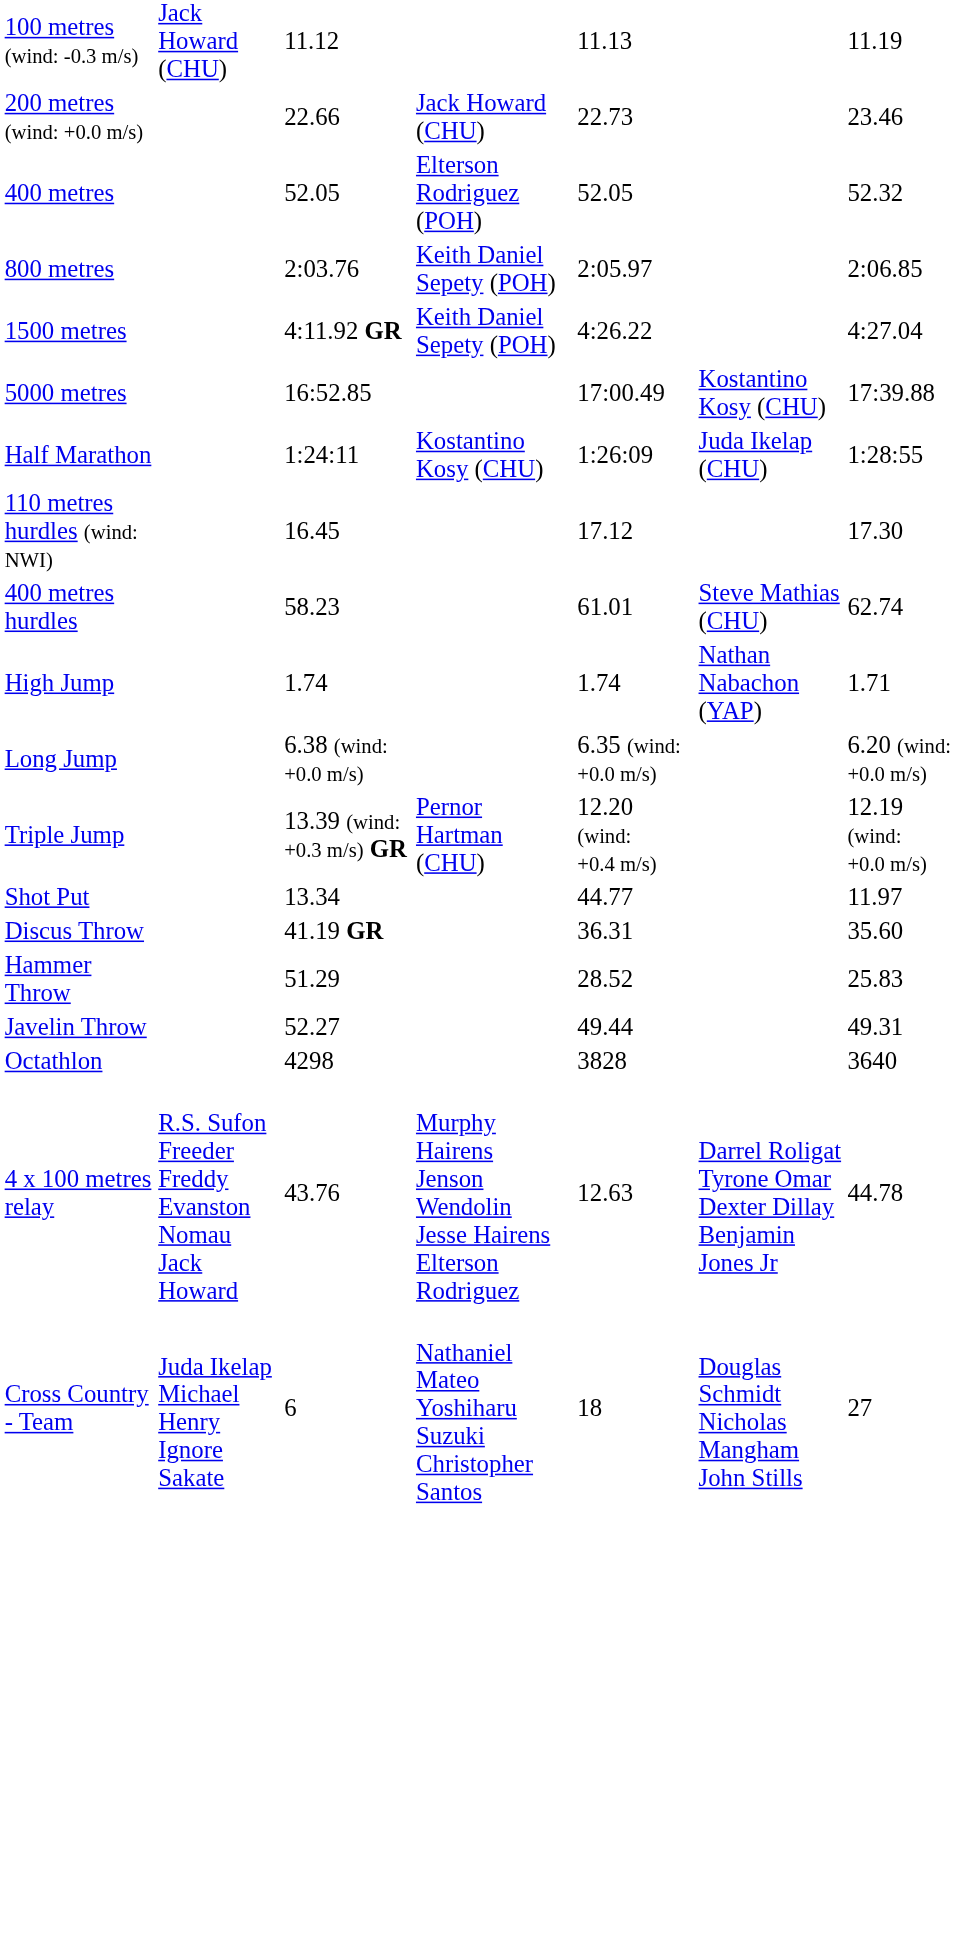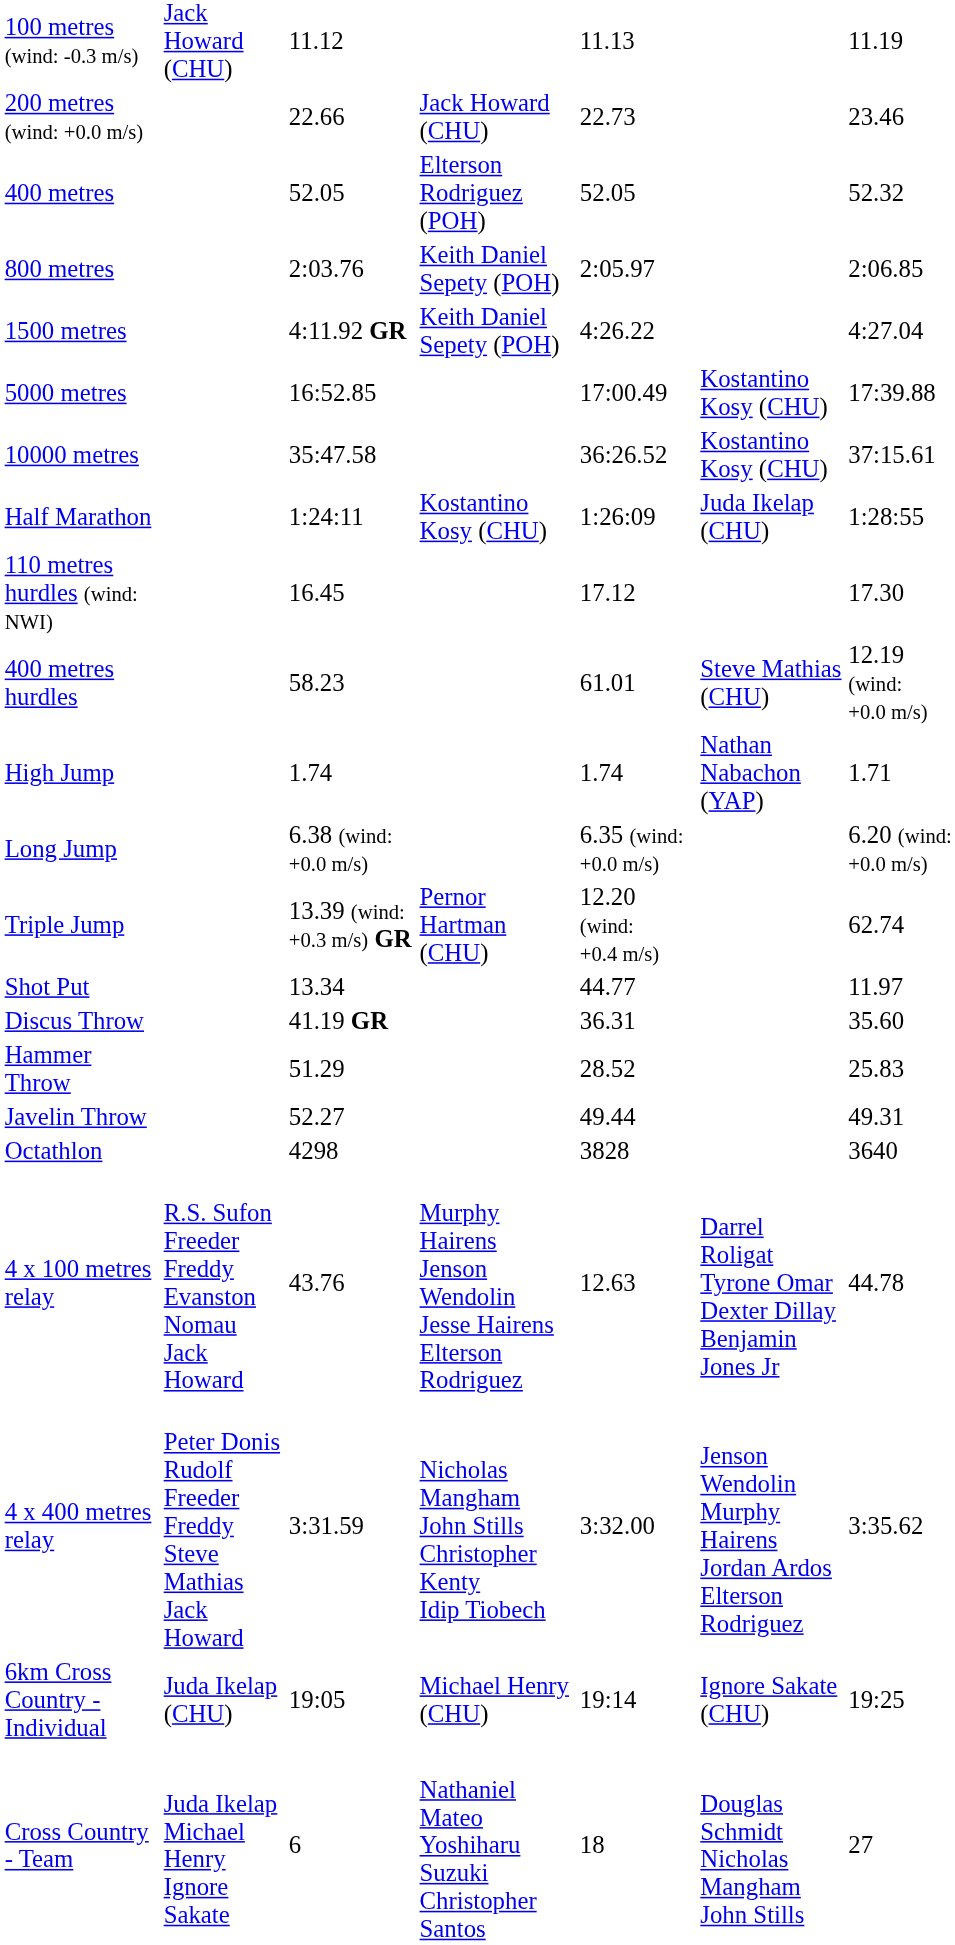+ row: 10000 metres | 35:47.58 | 36:26.52 | Kostantino Kosy (CHU) | 37:15.61
400 metres hurdles | column 7: 62.74 -> 12.19 (wind: +0.0 m/s)
Triple Jump | column 7: 12.19 (wind: +0.0 m/s) -> 62.74
+ row: 4 x 400 metres relay | Peter Donis Rudolf Freeder Freddy Steve Mathias Jack Howard | 3:31.59 | Nicholas Mangham John Stills Christopher Kenty Idip Tiobech | 3:32.00 | Jenson Wendolin Murphy Hairens Jordan Ardos Elterson Rodriguez | 3:35.62
+ row: 6km Cross Country - Individual | Juda Ikelap (CHU) | 19:05 | Michael Henry (CHU) | 19:14 | Ignore Sakate (CHU) | 19:25
